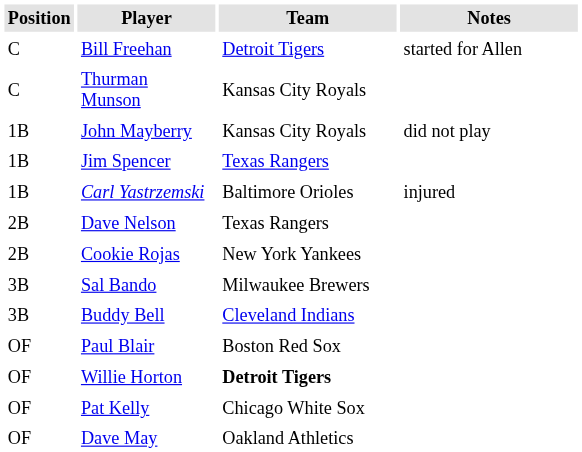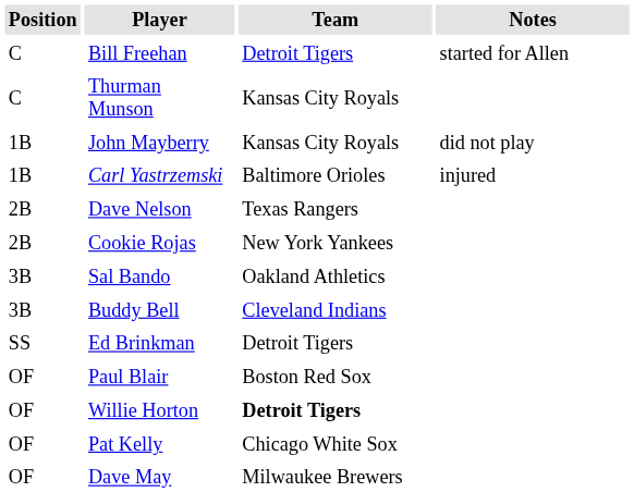- row: 1B | Jim Spencer | Texas Rangers
Sal Bando | Team: Milwaukee Brewers -> Oakland Athletics
+ row: SS | Ed Brinkman | Detroit Tigers
Dave May | Team: Oakland Athletics -> Milwaukee Brewers
